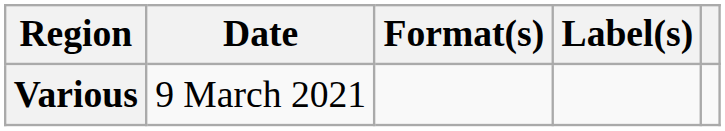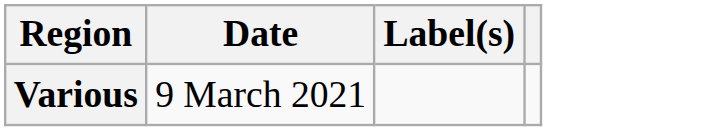- column: Format(s)
